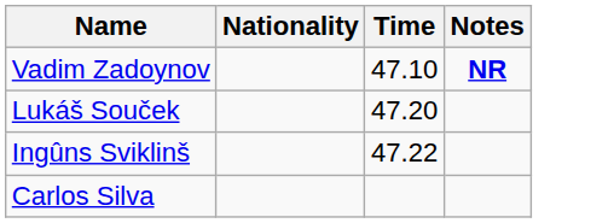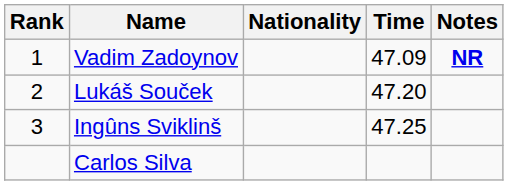+ column: Rank | 1 | 2 | 3
Vadim Zadoynov | Time: 47.10 -> 47.09
Ingûns Sviklinš | Time: 47.22 -> 47.25
